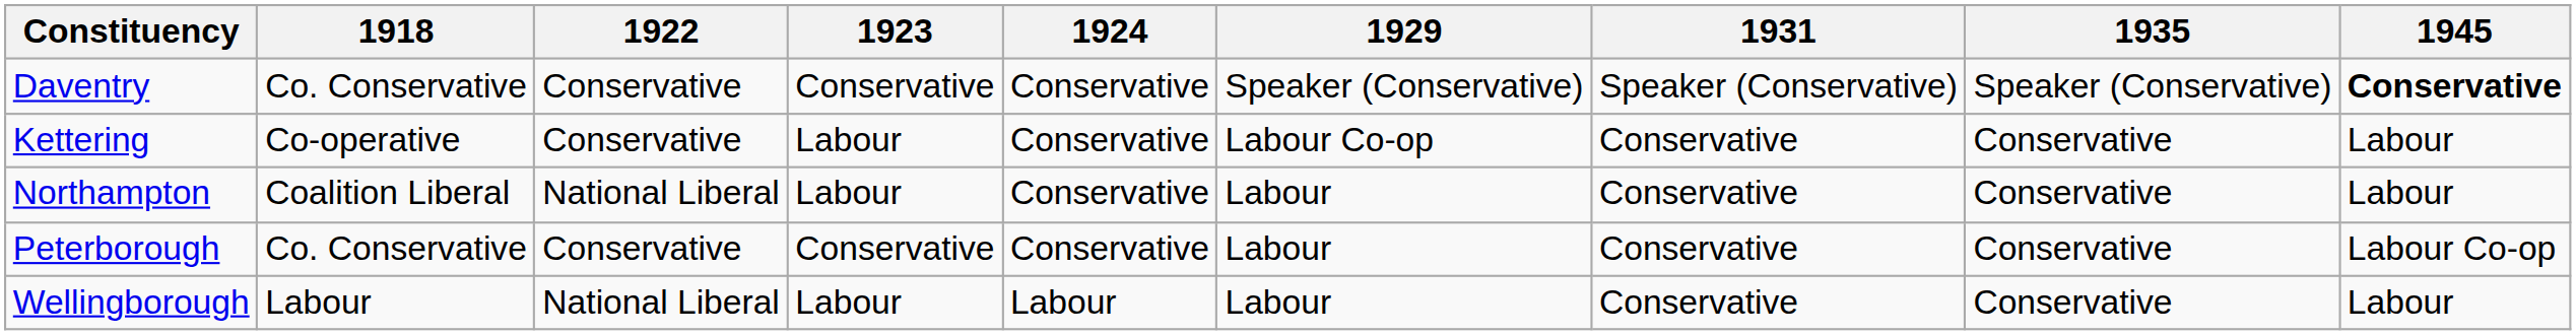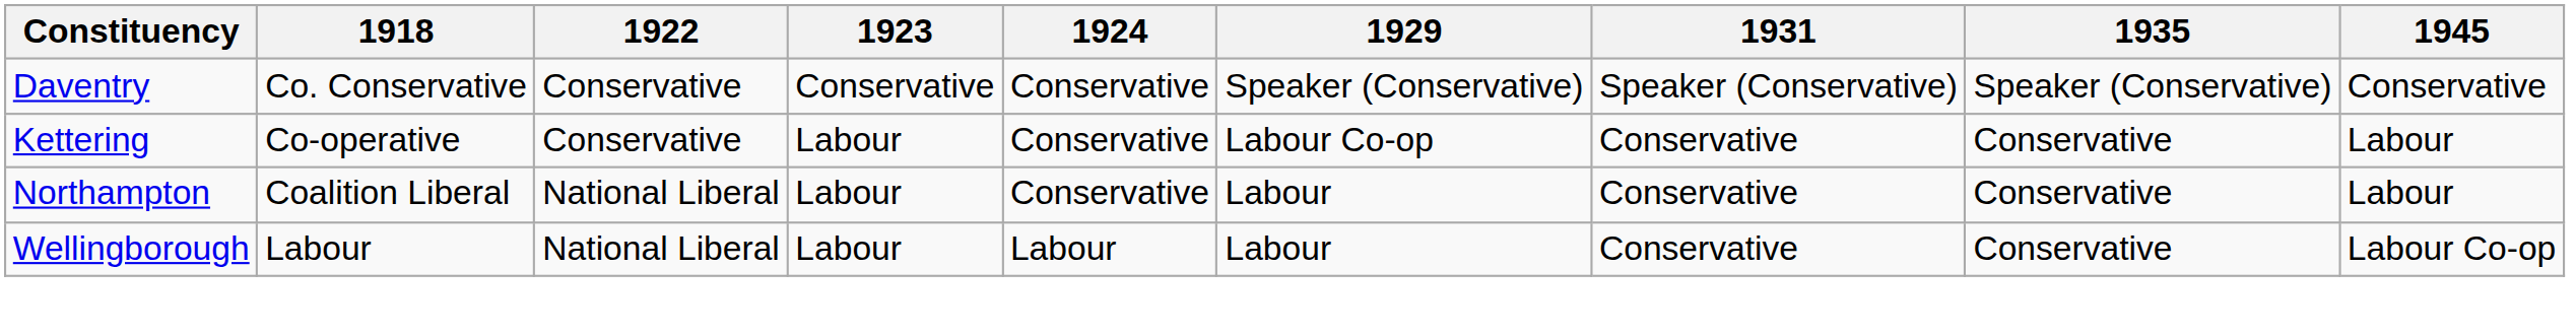Daventry | 1945: bold -> normal
- row: Peterborough | Co. Conservative | Conservative | Conservative | Conservative | Labour | Conservative | Conservative | Labour Co-op
Wellingborough | 1945: Labour -> Labour Co-op
